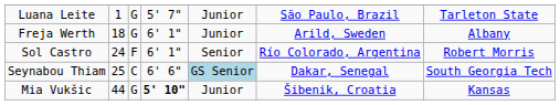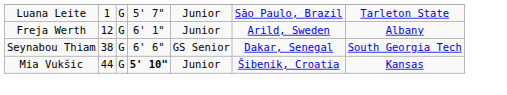Freja Werth | column 2: 18 -> 12
- row: Sol Castro | 24 | F | 6' 1" | Senior | Río Colorado, Argentina | Robert Morris
Seynabou Thiam | column 2: 25 -> 38
Seynabou Thiam | column 3: C -> G
Seynabou Thiam | column 5: lightblue background -> no background
